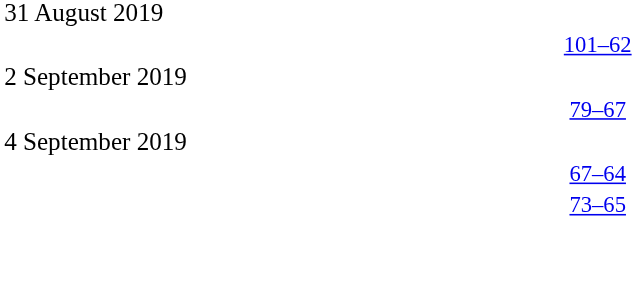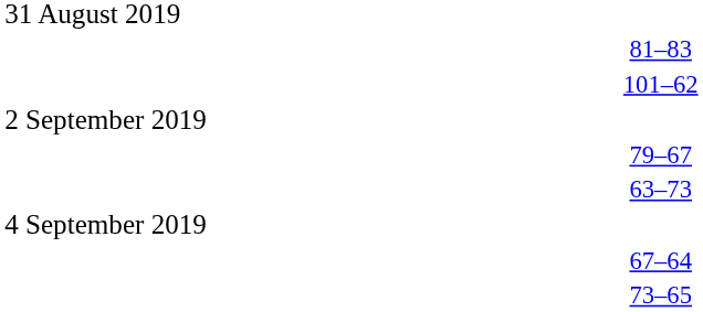+ row: 81–83
+ row: 63–73
